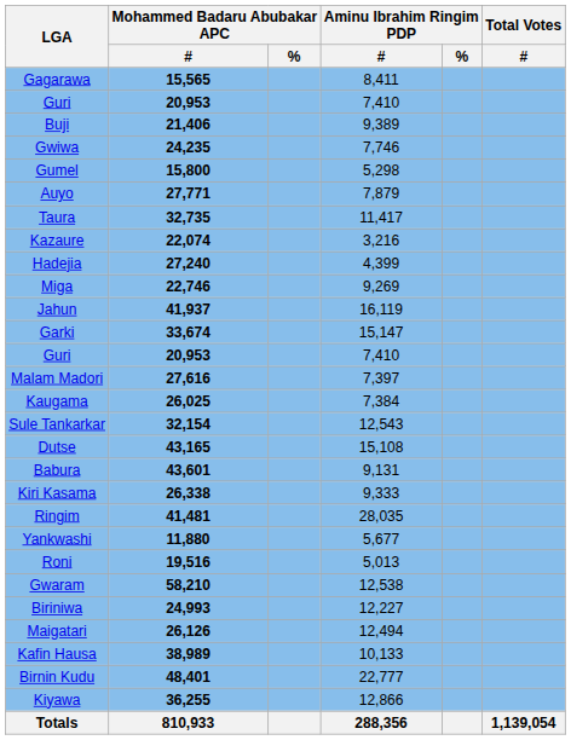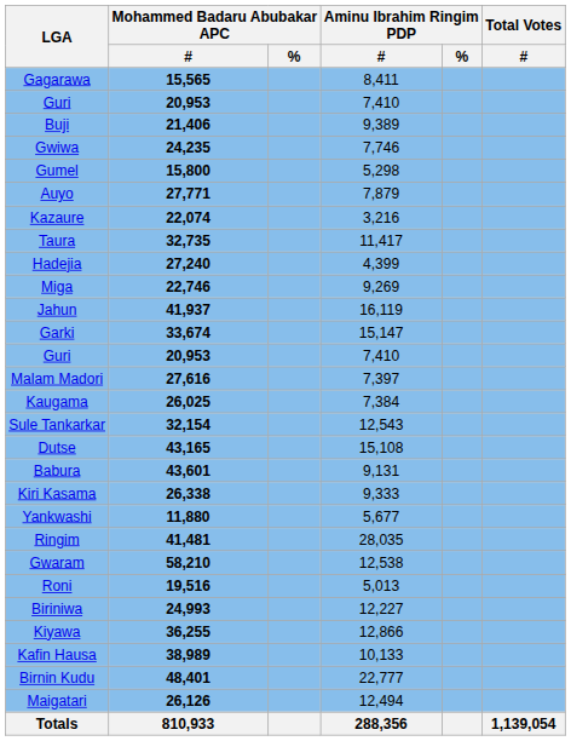rows swapped: Kazaure <-> Taura
rows swapped: Yankwashi <-> Ringim
rows swapped: Roni <-> Gwaram
rows swapped: Kiyawa <-> Maigatari
